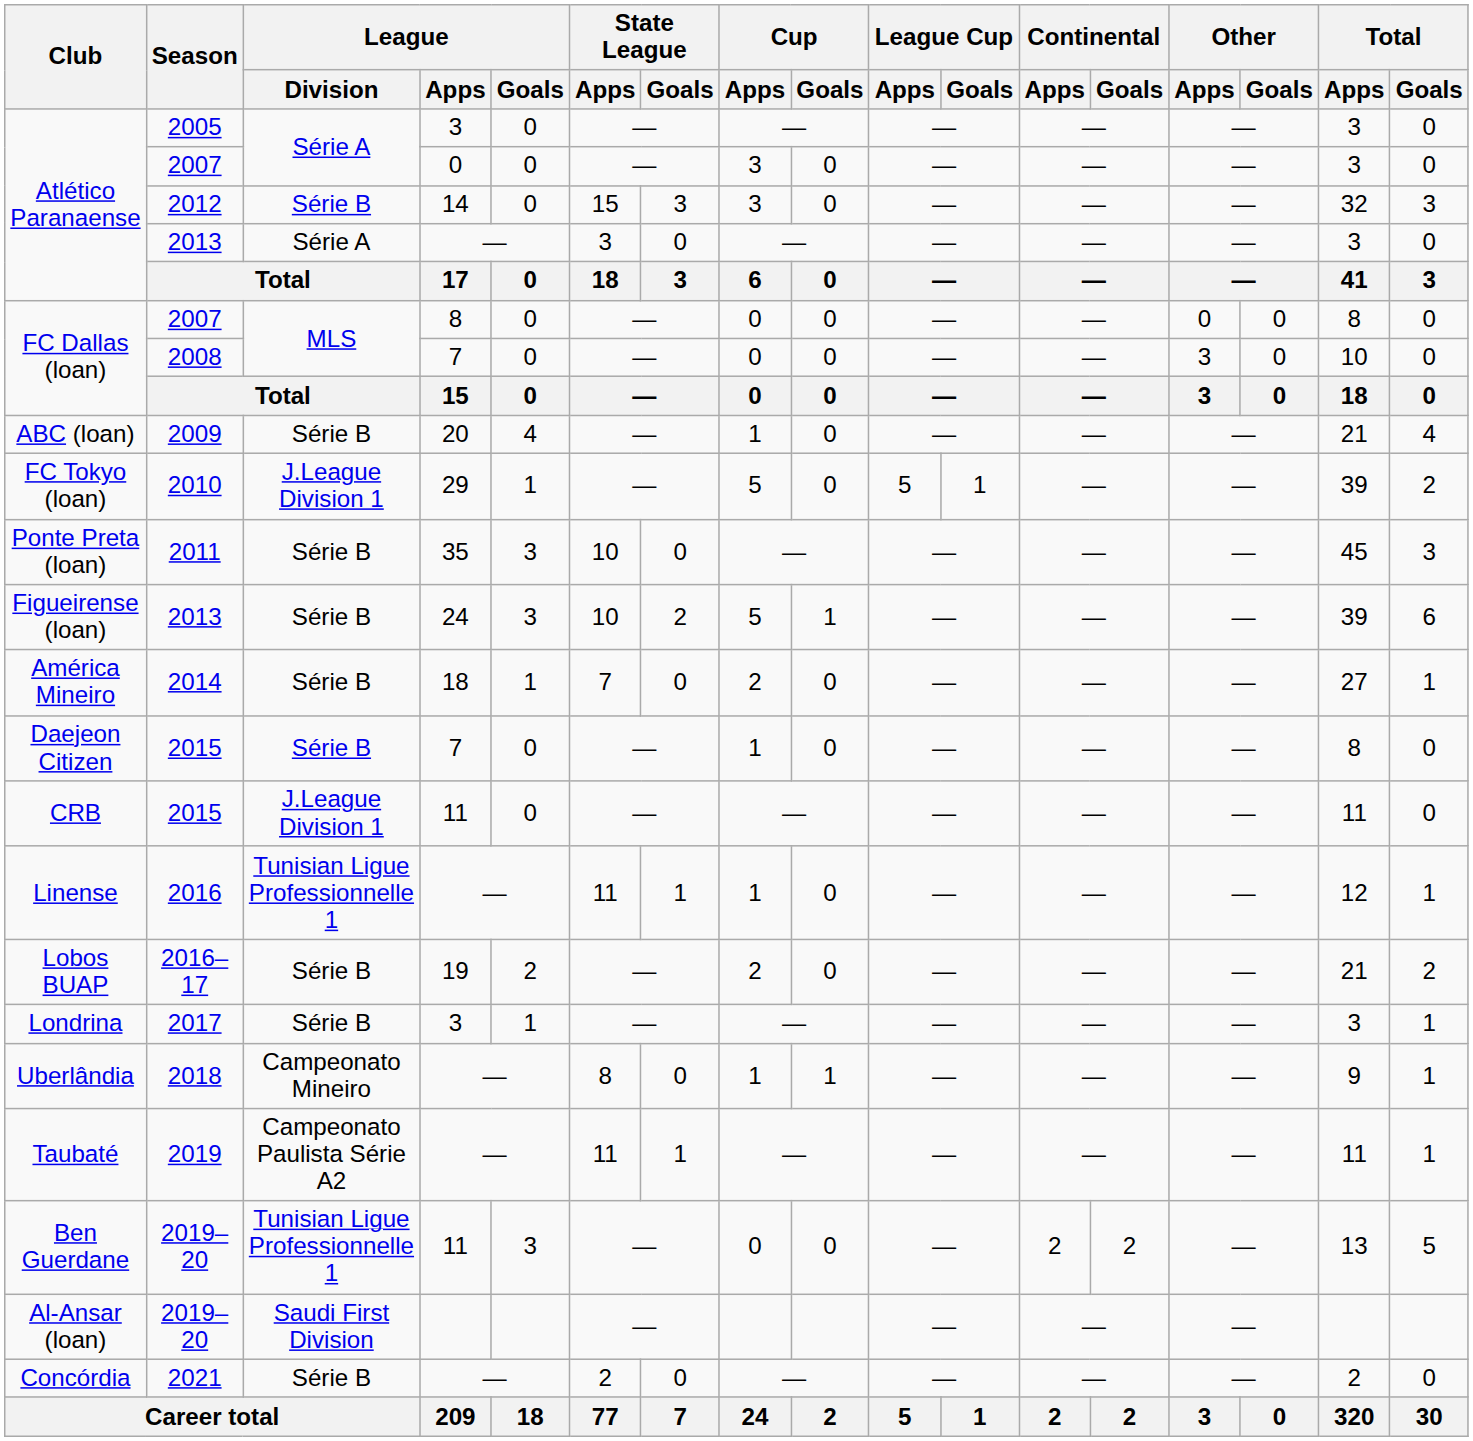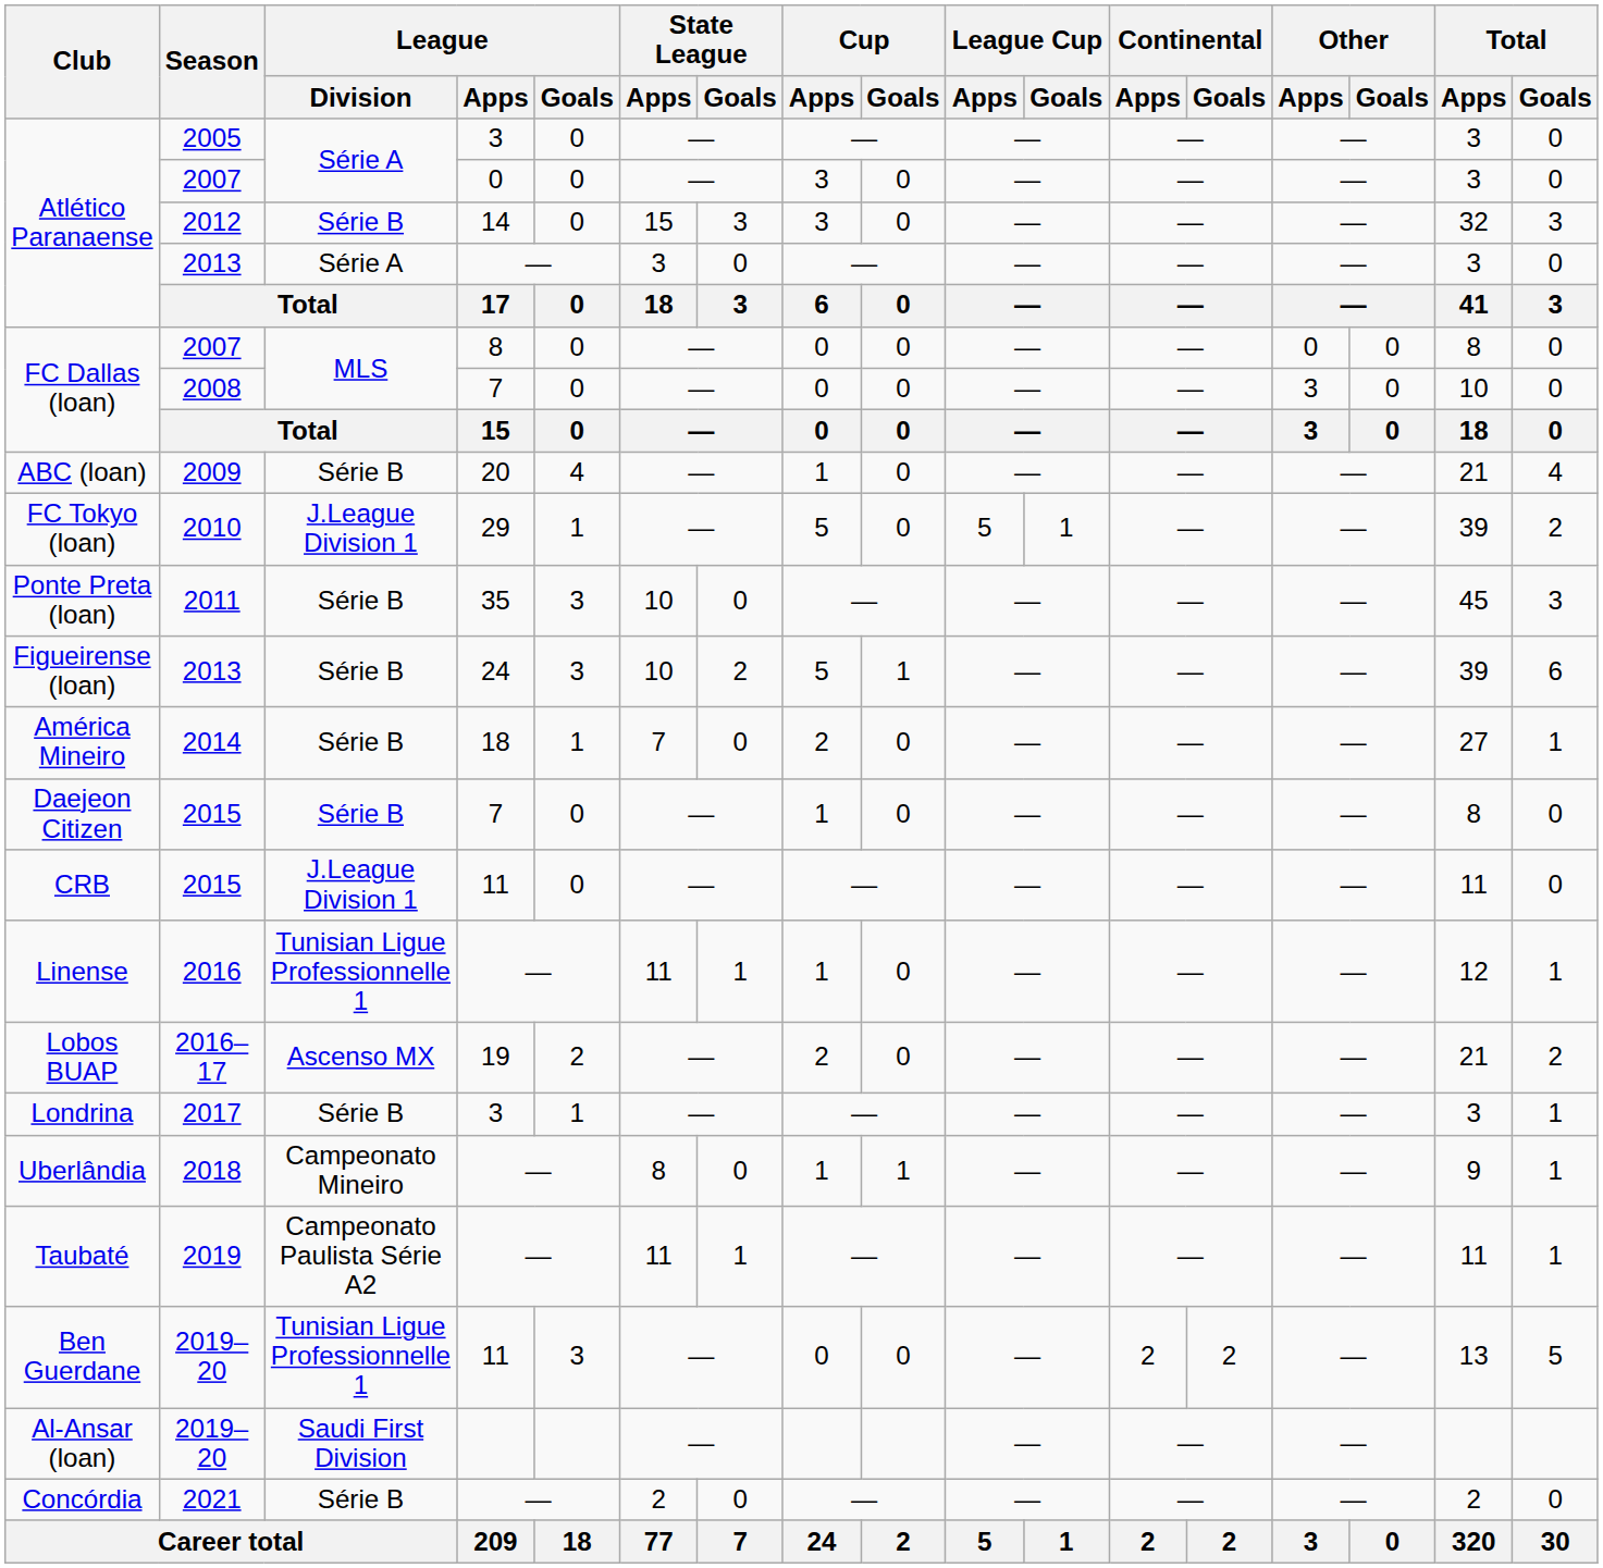Lobos BUAP | League / Division: Série B -> Ascenso MX
